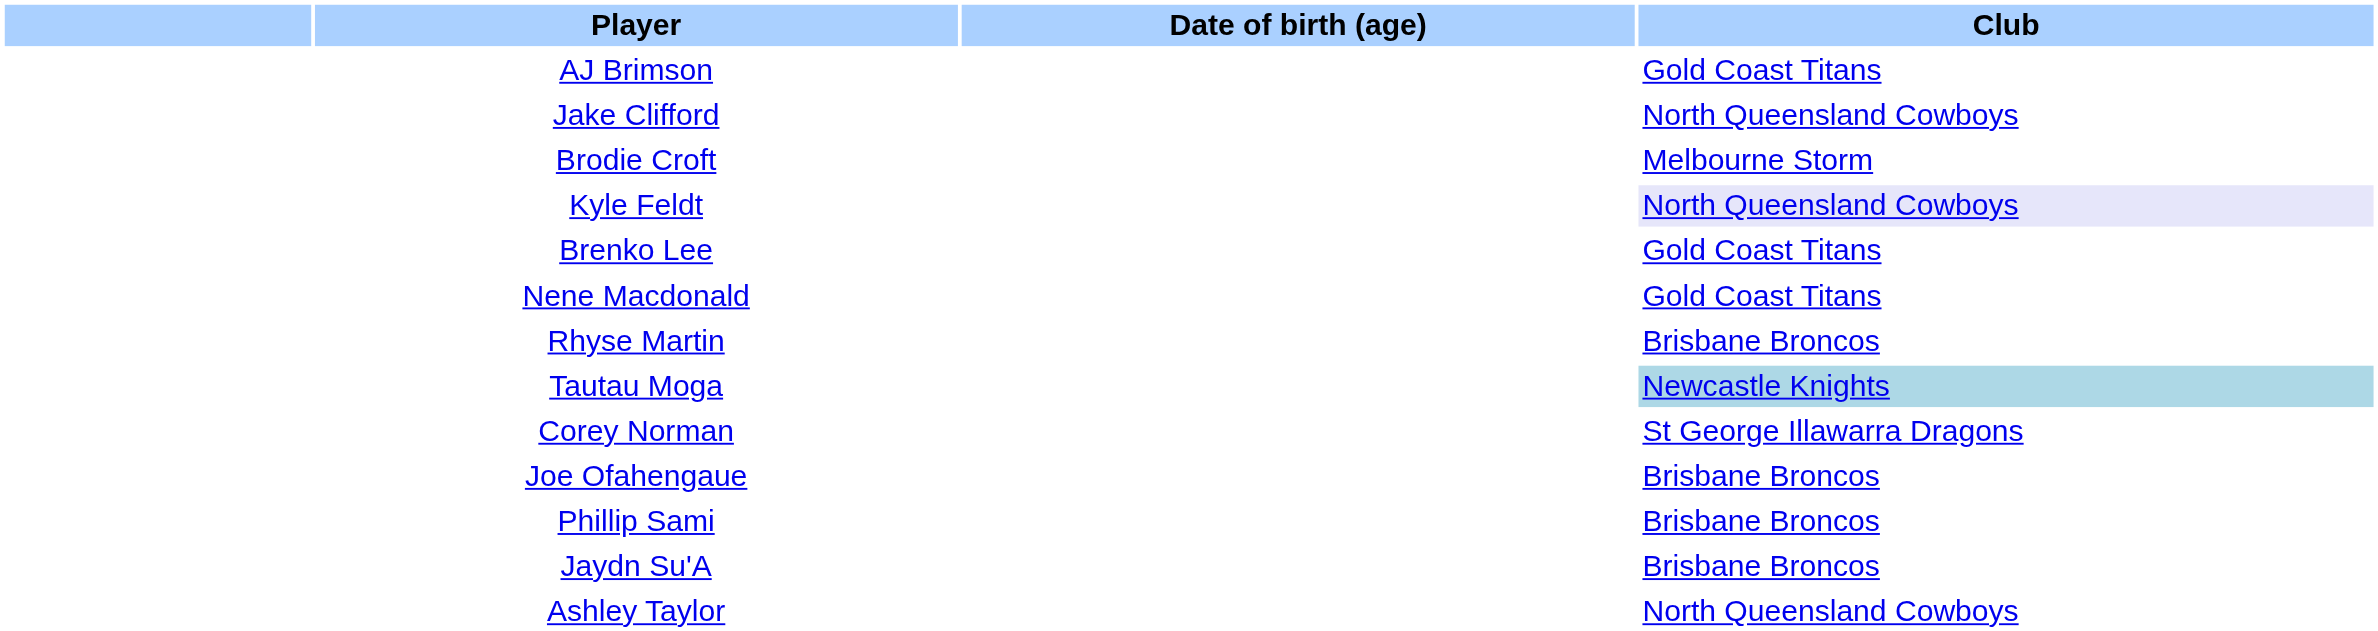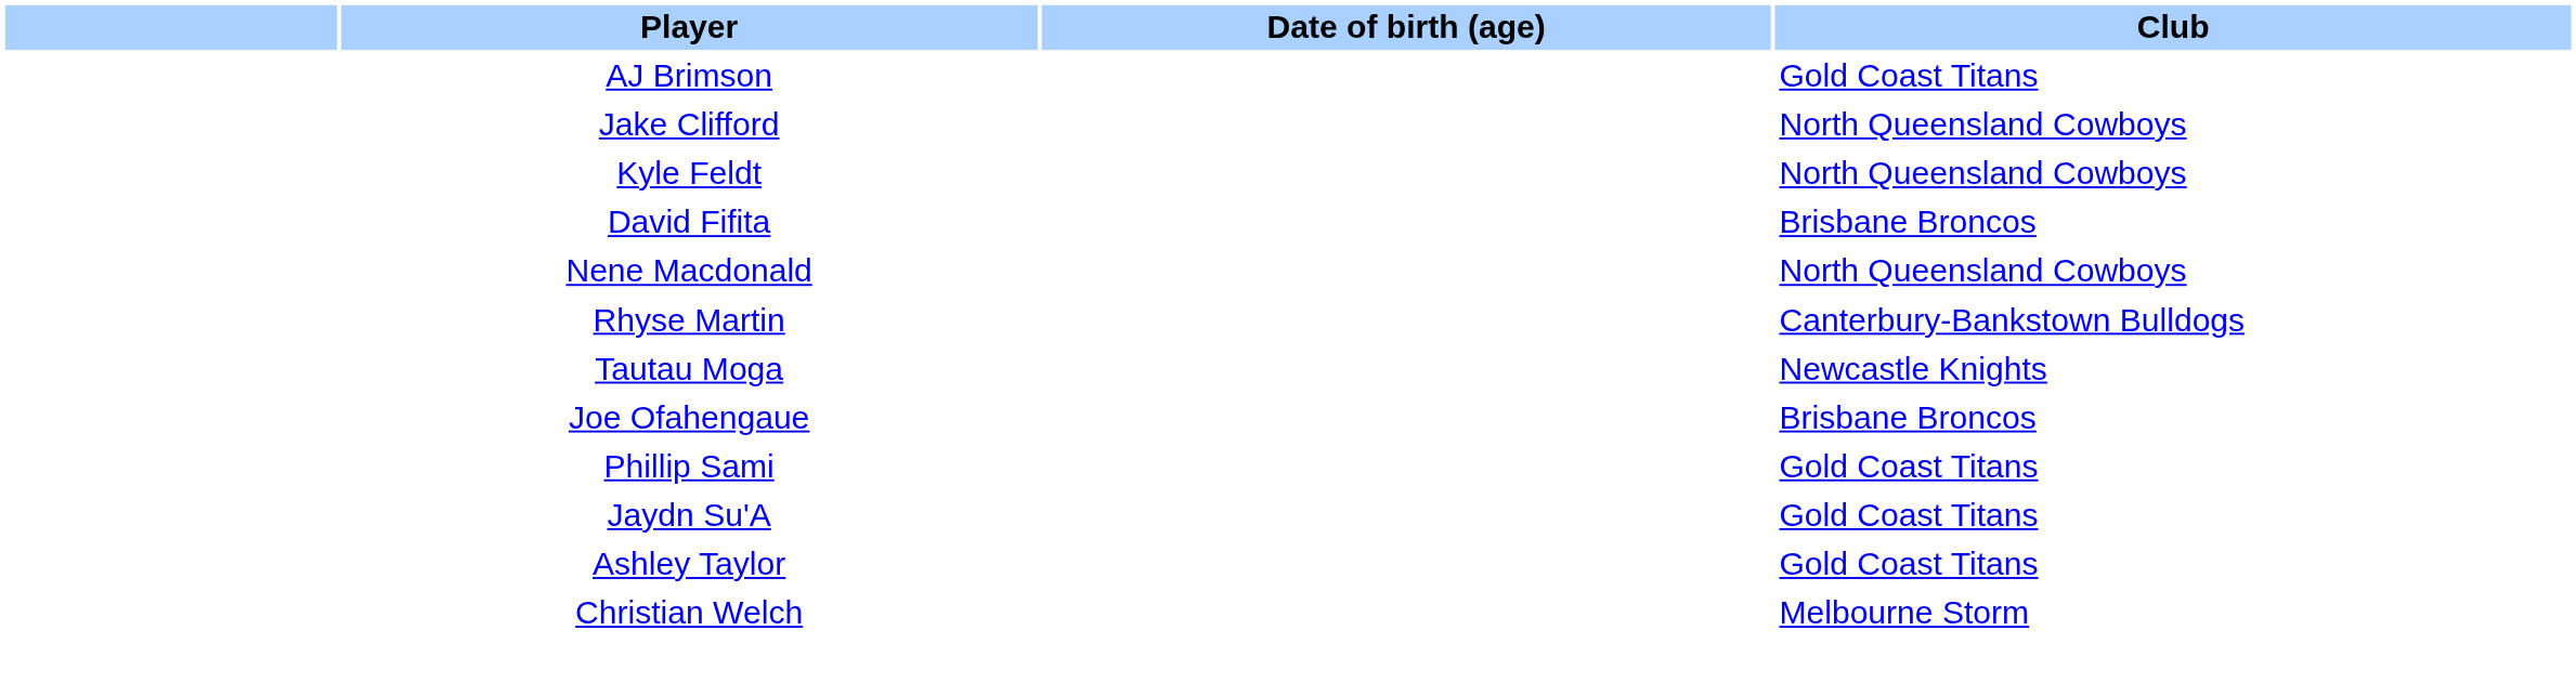- row: Brodie Croft | Melbourne Storm
Kyle Feldt | Club: lavender background -> no background
+ row: David Fifita | Brisbane Broncos
- row: Brenko Lee | Gold Coast Titans
Nene Macdonald | Club: Gold Coast Titans -> North Queensland Cowboys
Rhyse Martin | Club: Brisbane Broncos -> Canterbury-Bankstown Bulldogs
Tautau Moga | Club: lightblue background -> no background
- row: Corey Norman | St George Illawarra Dragons
Phillip Sami | Club: Brisbane Broncos -> Gold Coast Titans
Jaydn Su'A | Club: Brisbane Broncos -> Gold Coast Titans
Ashley Taylor | Club: North Queensland Cowboys -> Gold Coast Titans
+ row: Christian Welch | Melbourne Storm
